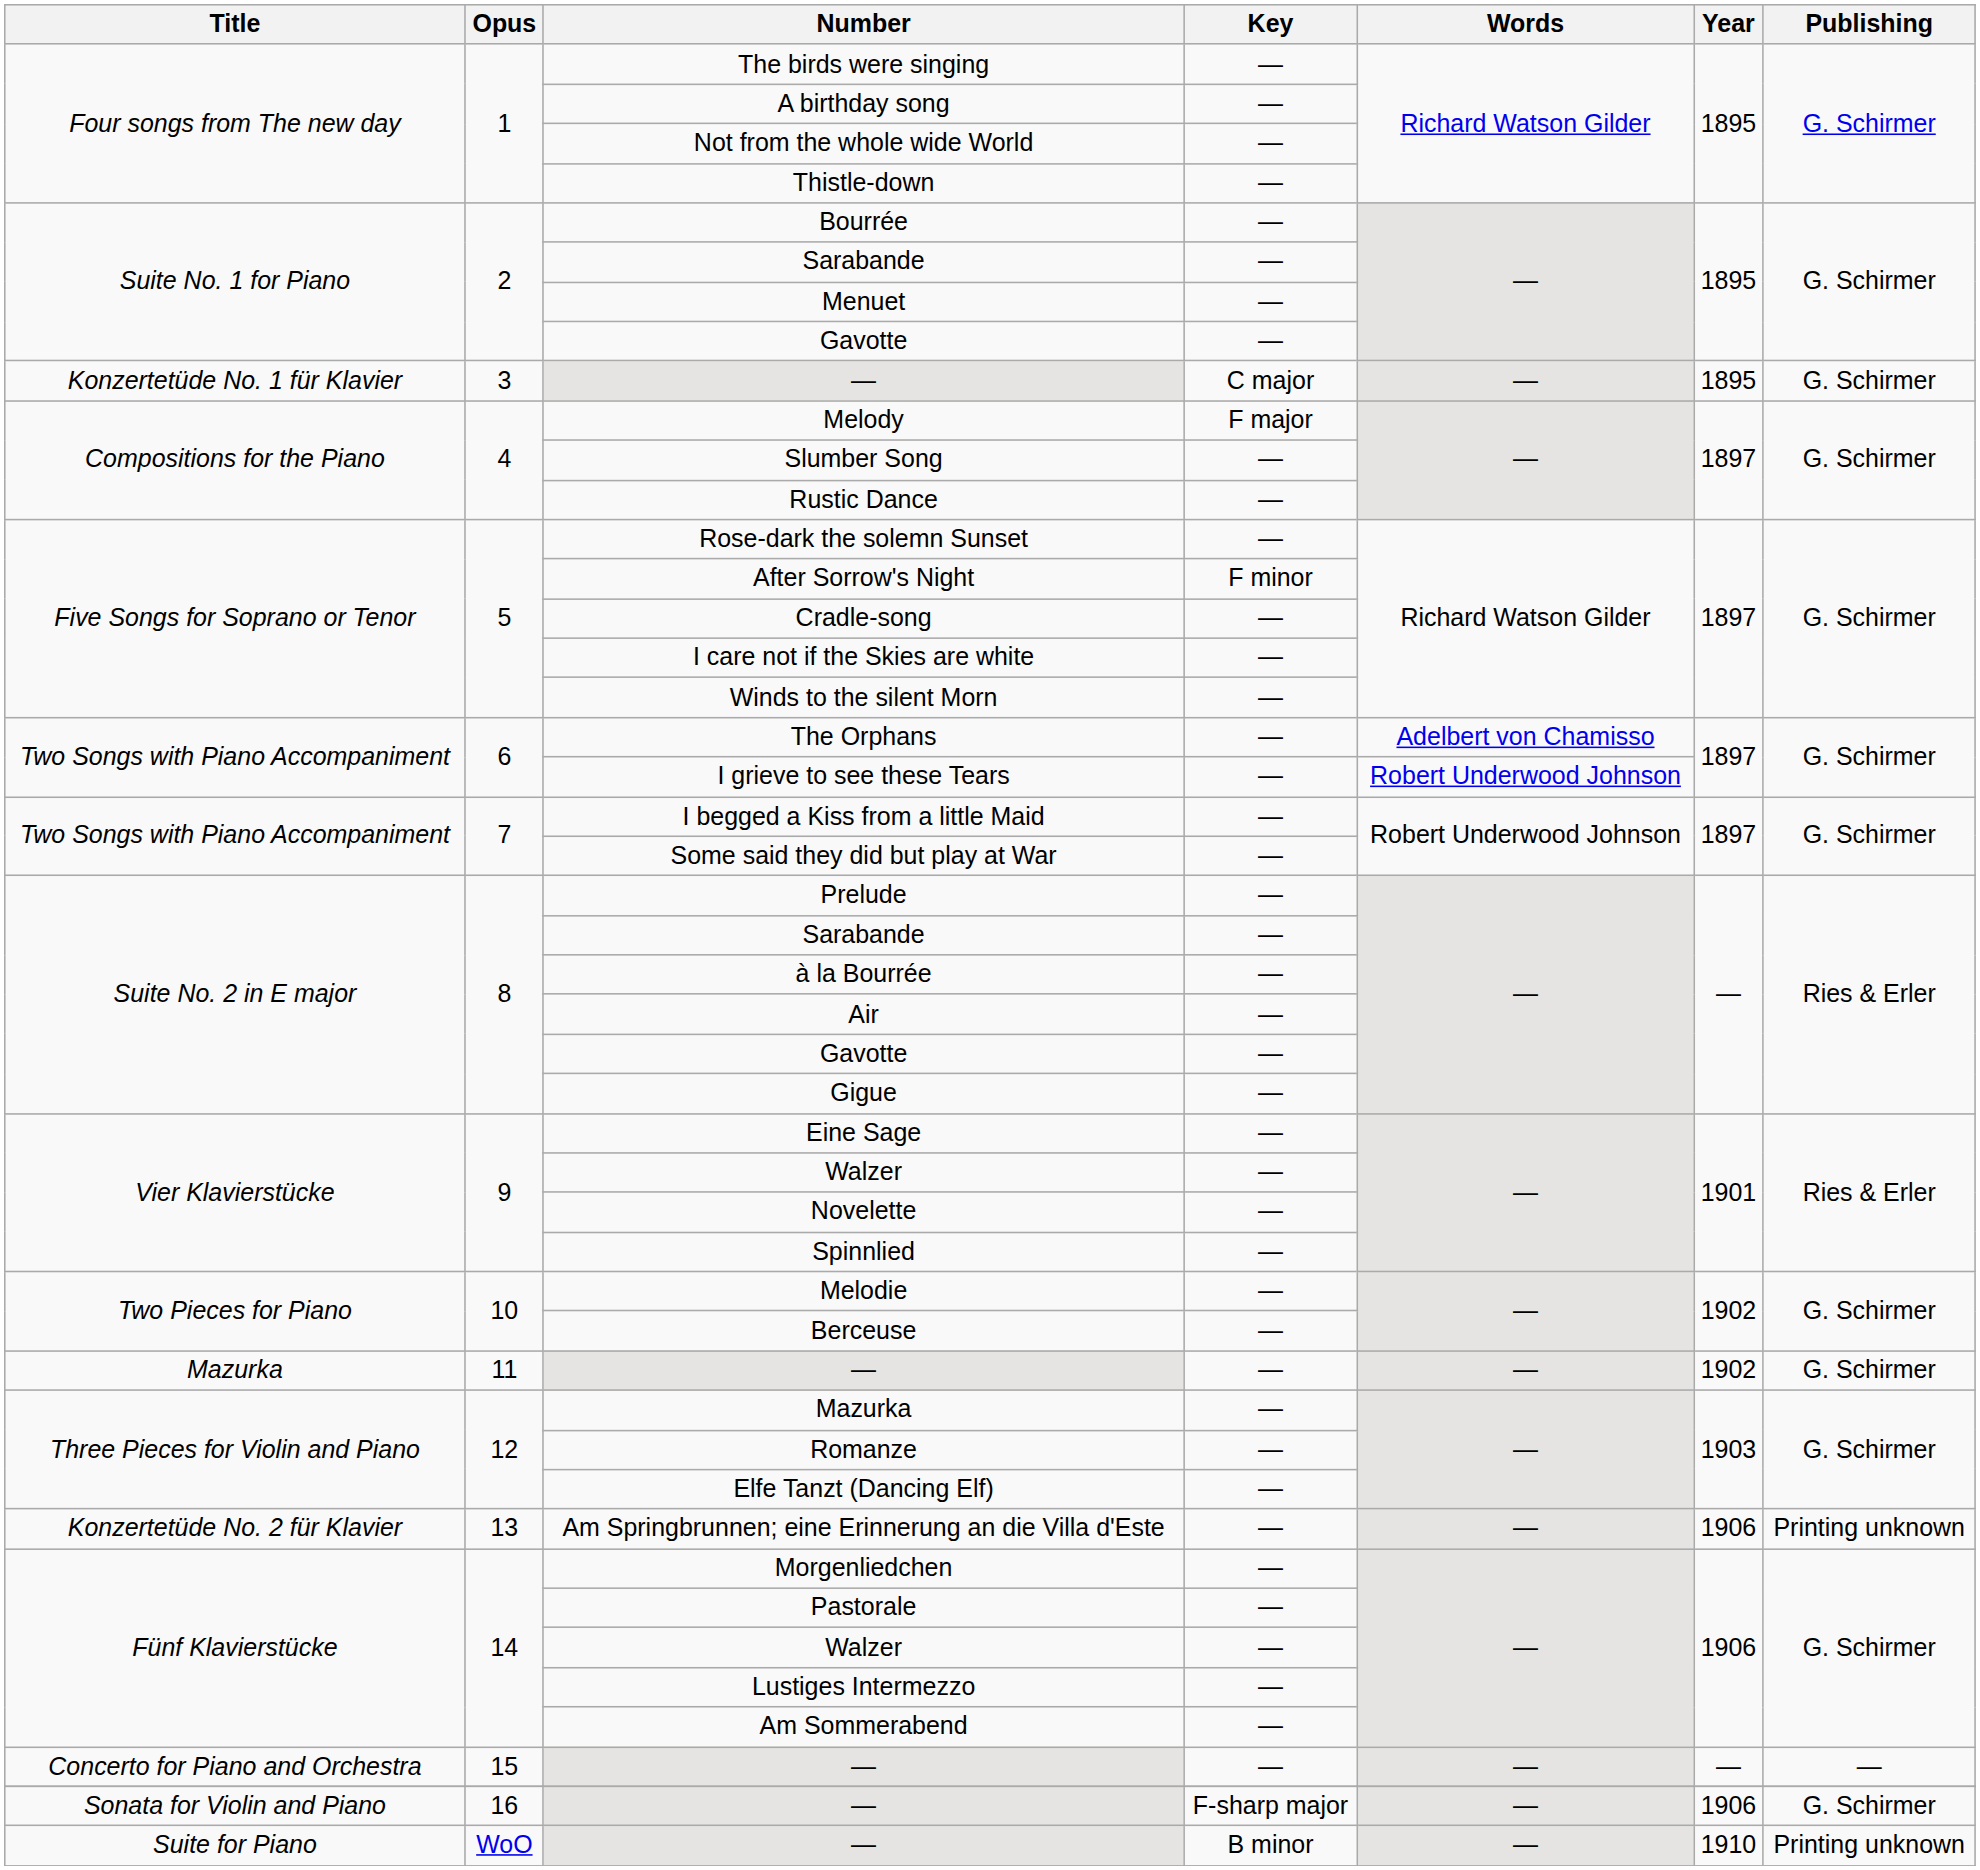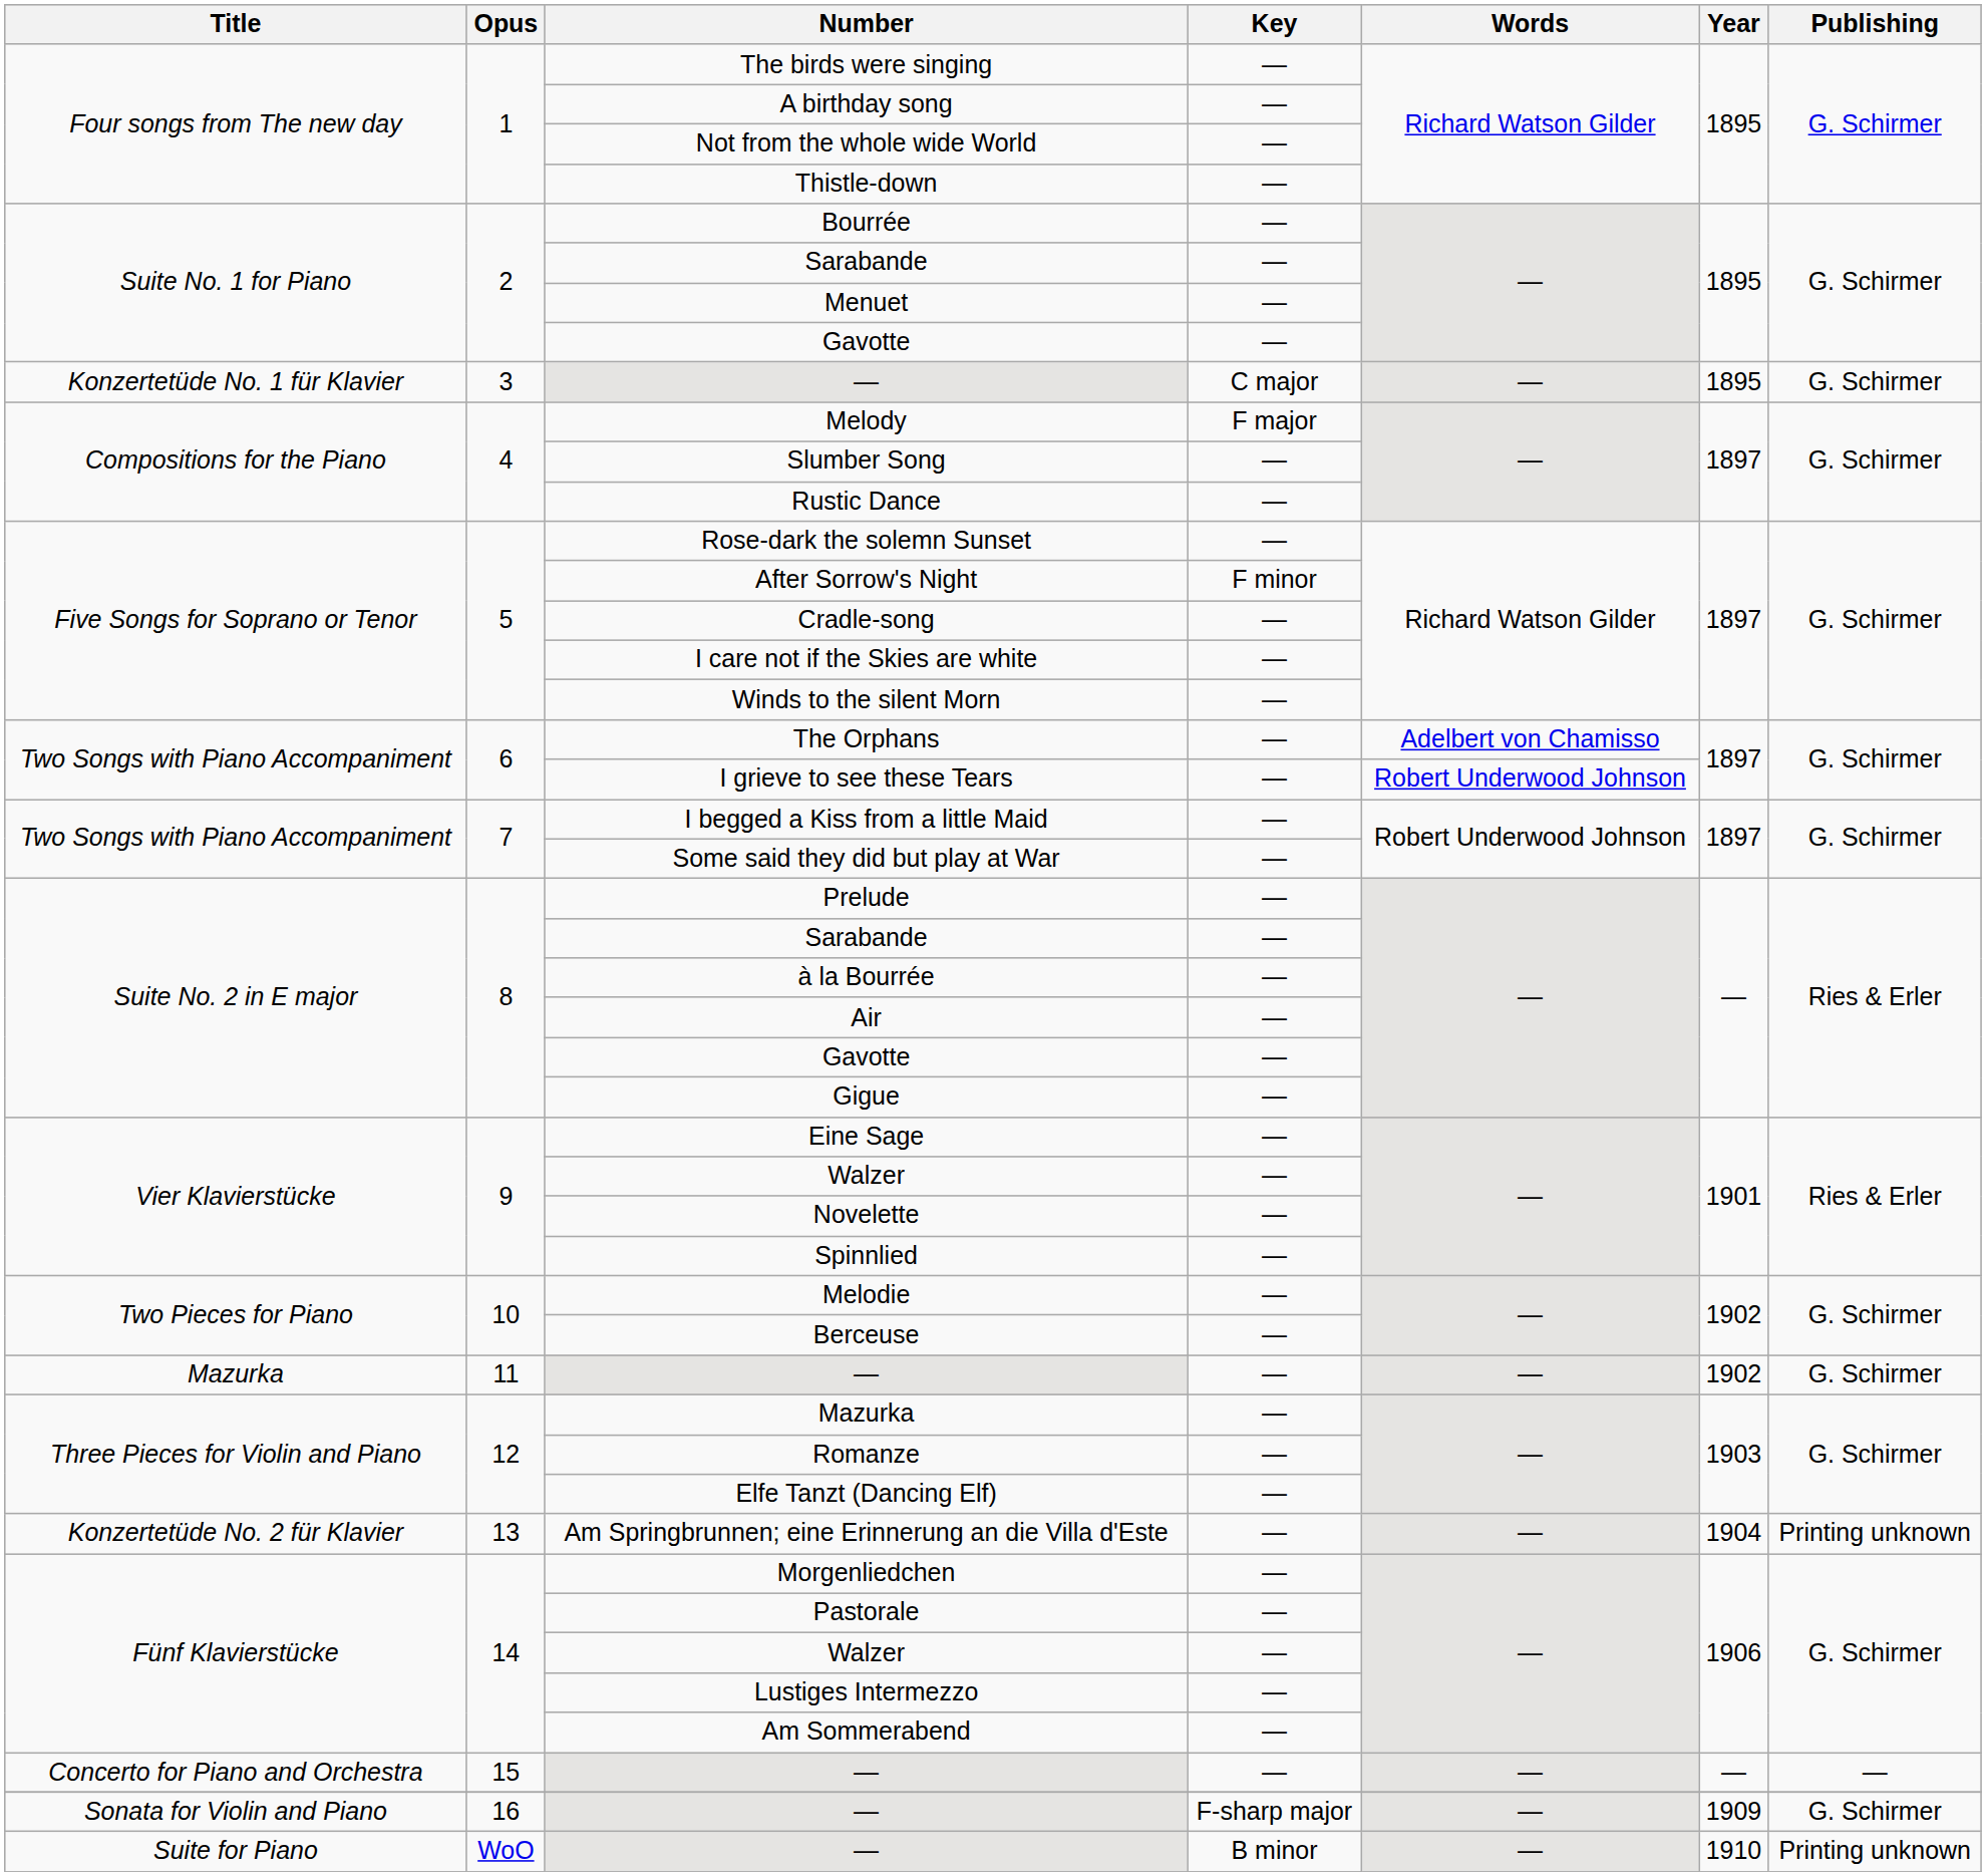Am Springbrunnen; eine Erinnerung an die Villa d'Este | Year: 1906 -> 1904
16 / — | Year: 1906 -> 1909
